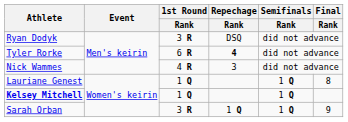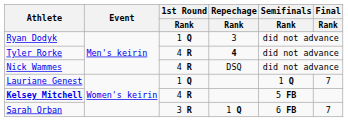Ryan Dodyk | 1st Round / Rank: 3 R -> 1 Q
Ryan Dodyk | Repechage / Rank: DSQ -> 3
Tyler Rorke | 1st Round / Rank: 6 R -> 4 R
Nick Wammes | Repechage / Rank: 3 -> DSQ
Lauriane Genest | Final / Rank: 8 -> 7
Kelsey Mitchell | 1st Round / Rank: 1 Q -> 4 R
Kelsey Mitchell | Semifinals / Rank: 1 Q -> 5 FB
Sarah Orban | Semifinals / Rank: 1 Q -> 6 FB
Sarah Orban | Final / Rank: 9 -> 7
